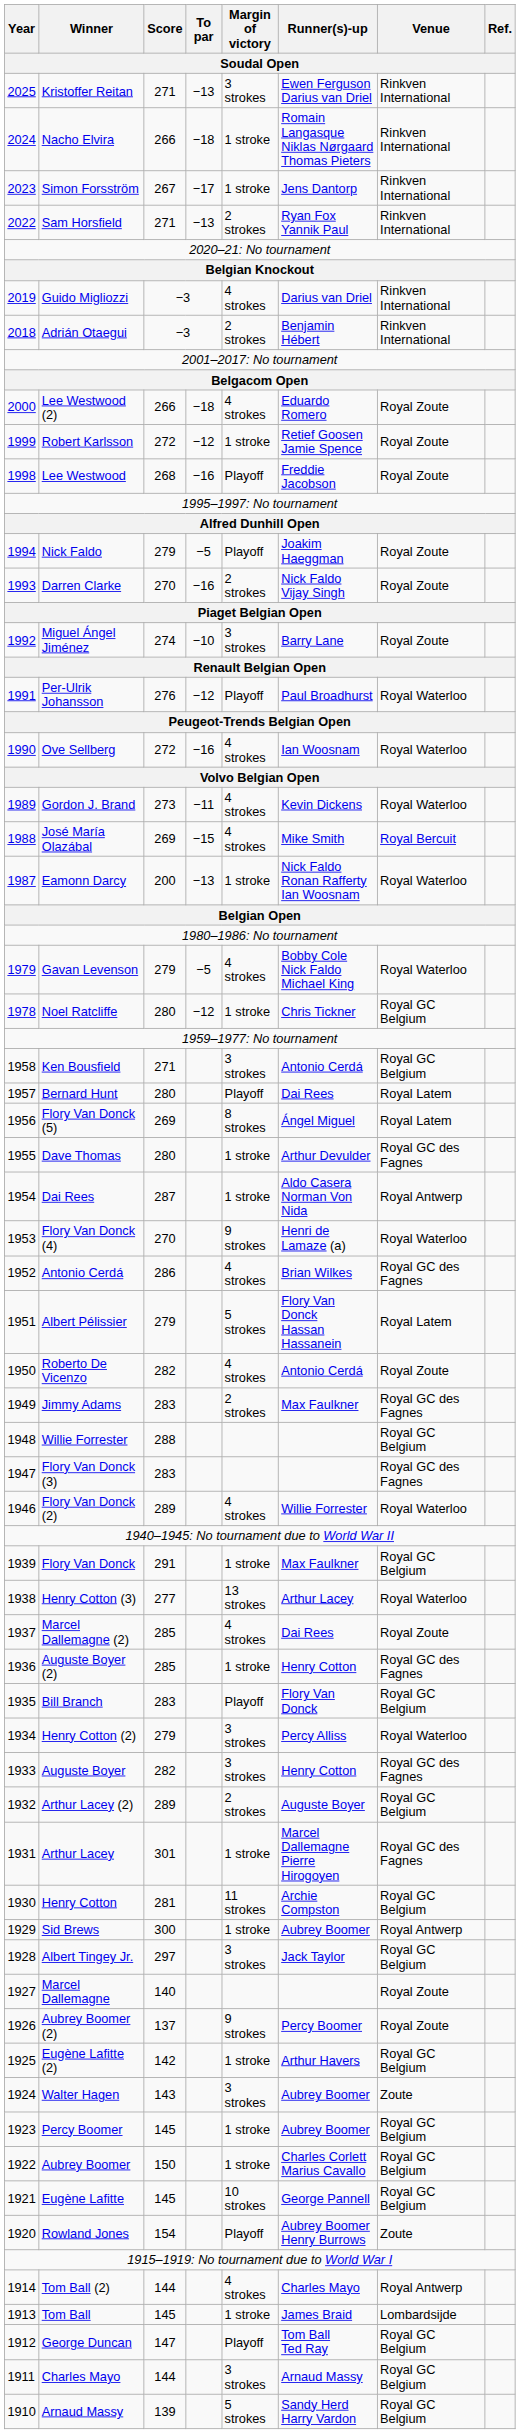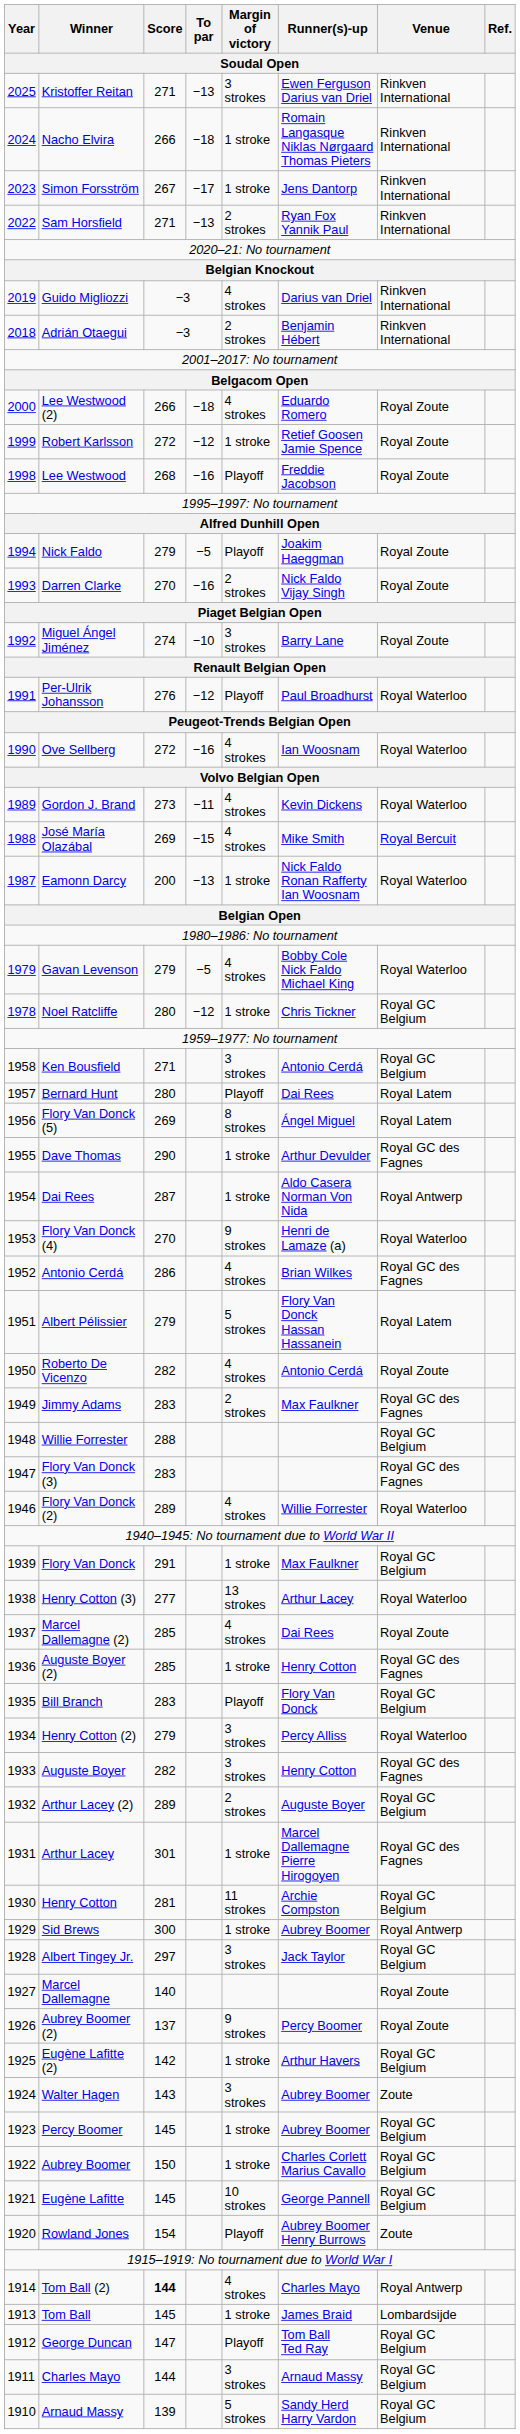Dave Thomas | Score: 280 -> 290
Tom Ball (2) | Score: normal -> bold
